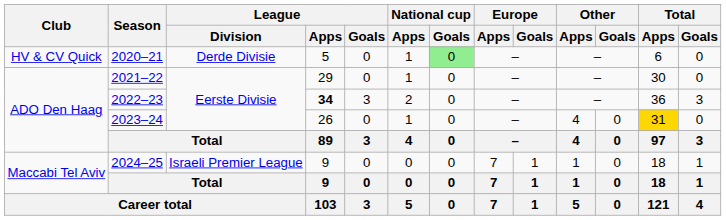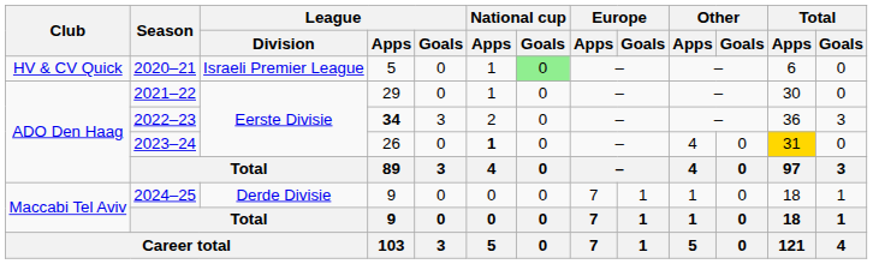2020–21 | League / Division: Derde Divisie -> Israeli Premier League
2023–24 | National cup / Apps: normal -> bold
2024–25 | League / Division: Israeli Premier League -> Derde Divisie
